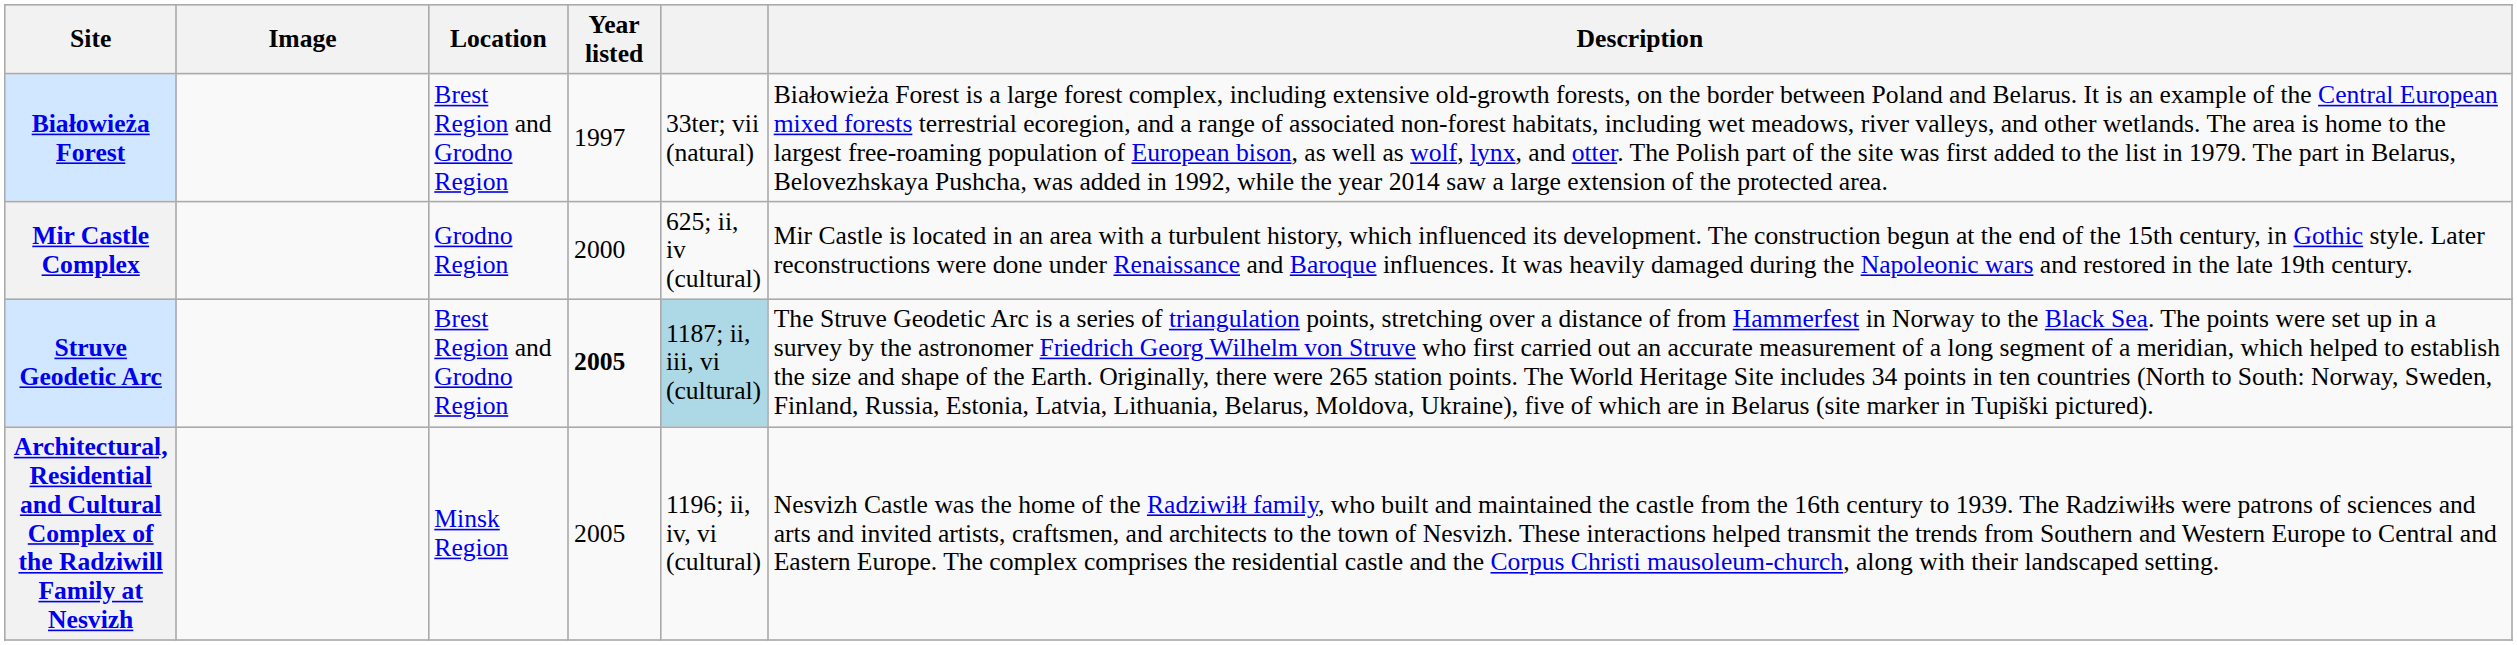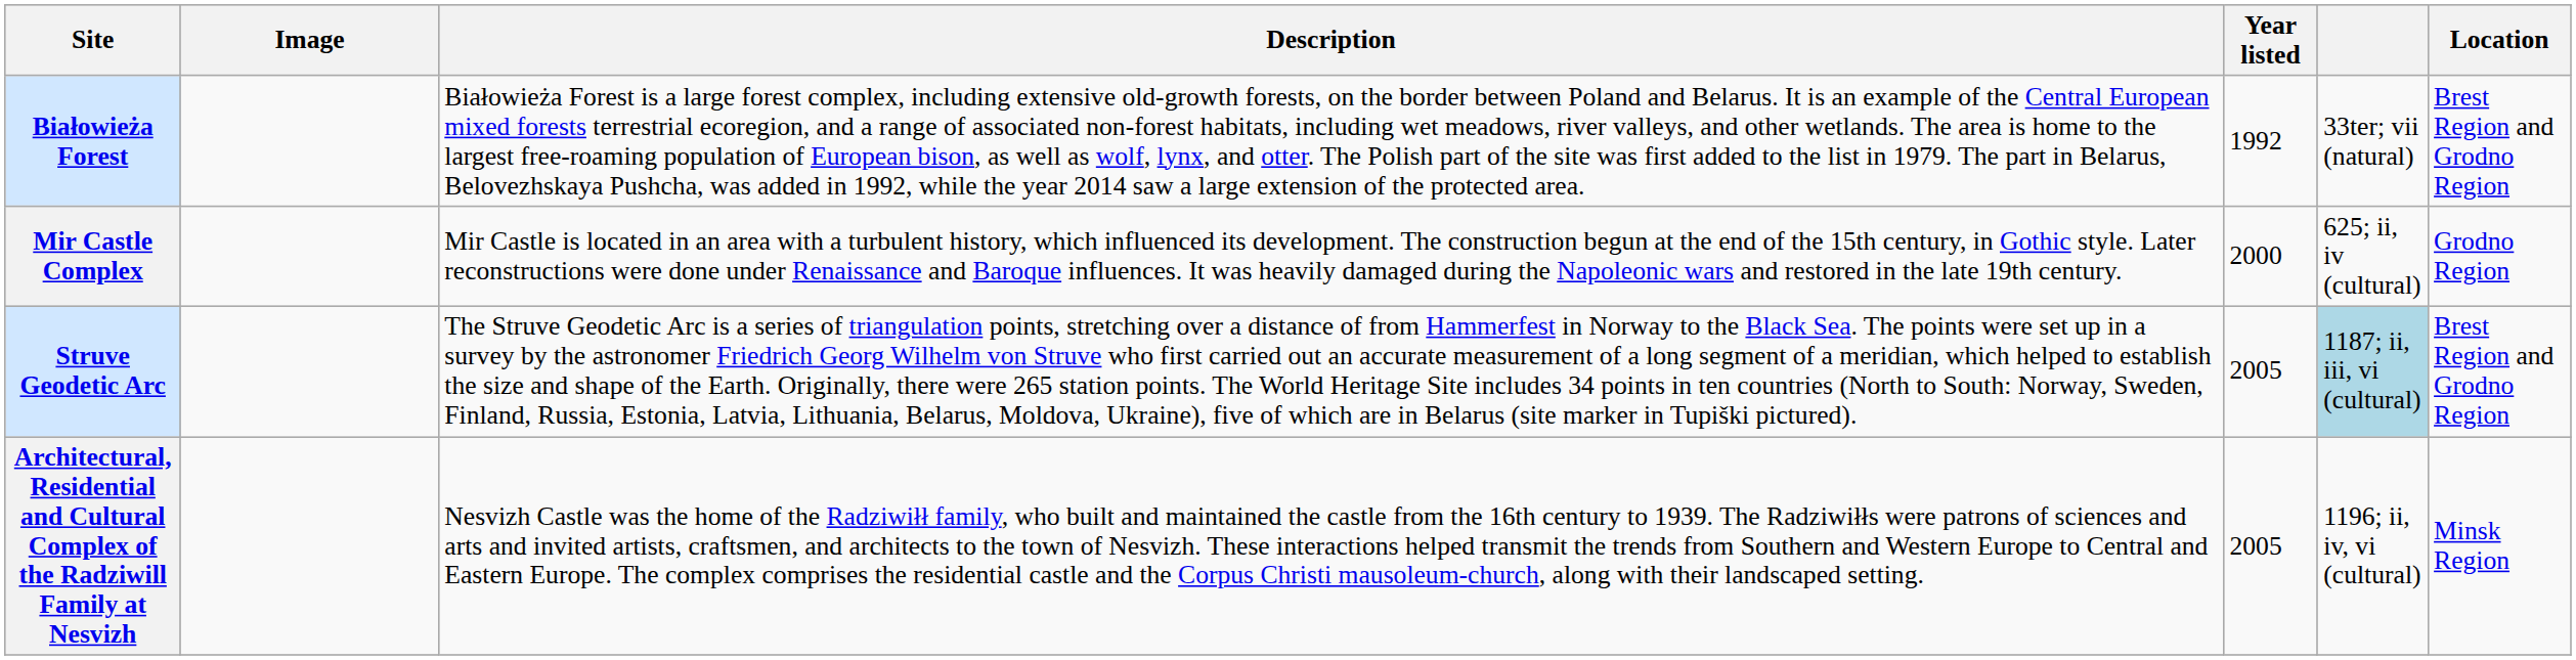columns swapped: Location <-> Description
Białowieża Forest | Year listed: 1997 -> 1992
Struve Geodetic Arc | Year listed: bold -> normal
